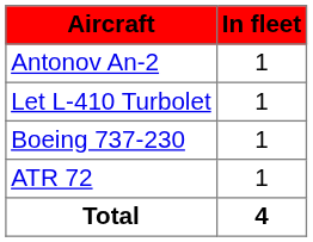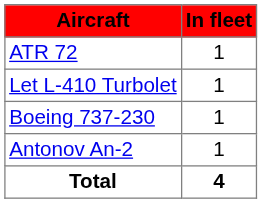rows swapped: ATR 72 <-> Antonov An-2
